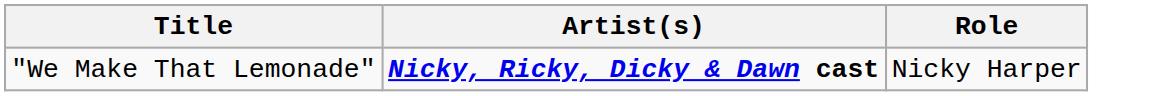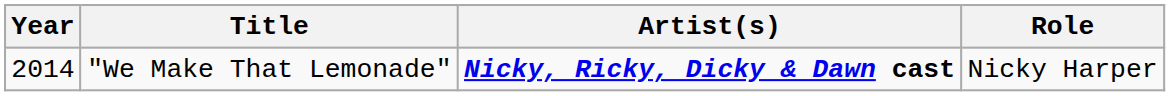+ column: Year | 2014
